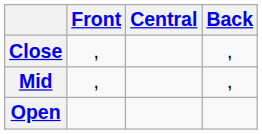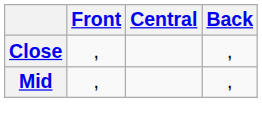- row: Open
